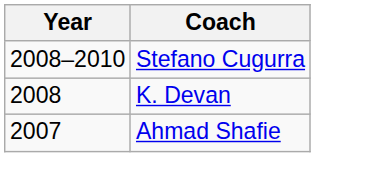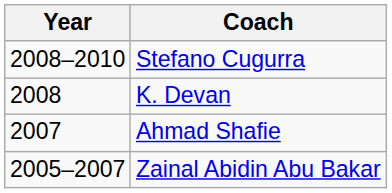+ row: 2005–2007 | Zainal Abidin Abu Bakar
